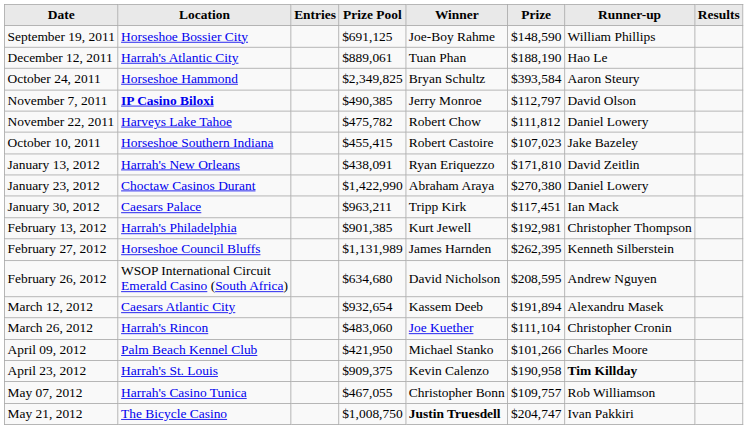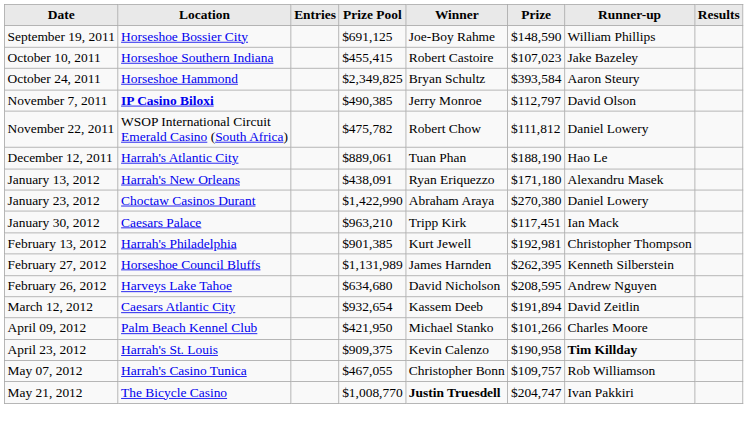rows swapped: October 10, 2011 <-> December 12, 2011
November 22, 2011 | Location: Harveys Lake Tahoe -> WSOP International Circuit Emerald Casino (South Africa)
January 13, 2012 | Prize: $171,810 -> $171,180
January 13, 2012 | Runner-up: David Zeitlin -> Alexandru Masek
January 30, 2012 | Prize Pool: $963,211 -> $963,210
February 26, 2012 | Location: WSOP International Circuit Emerald Casino (South Africa) -> Harveys Lake Tahoe
March 12, 2012 | Runner-up: Alexandru Masek -> David Zeitlin
- row: March 26, 2012 | Harrah's Rincon | $483,060 | Joe Kuether | $111,104 | Christopher Cronin
May 21, 2012 | Prize Pool: $1,008,750 -> $1,008,770
